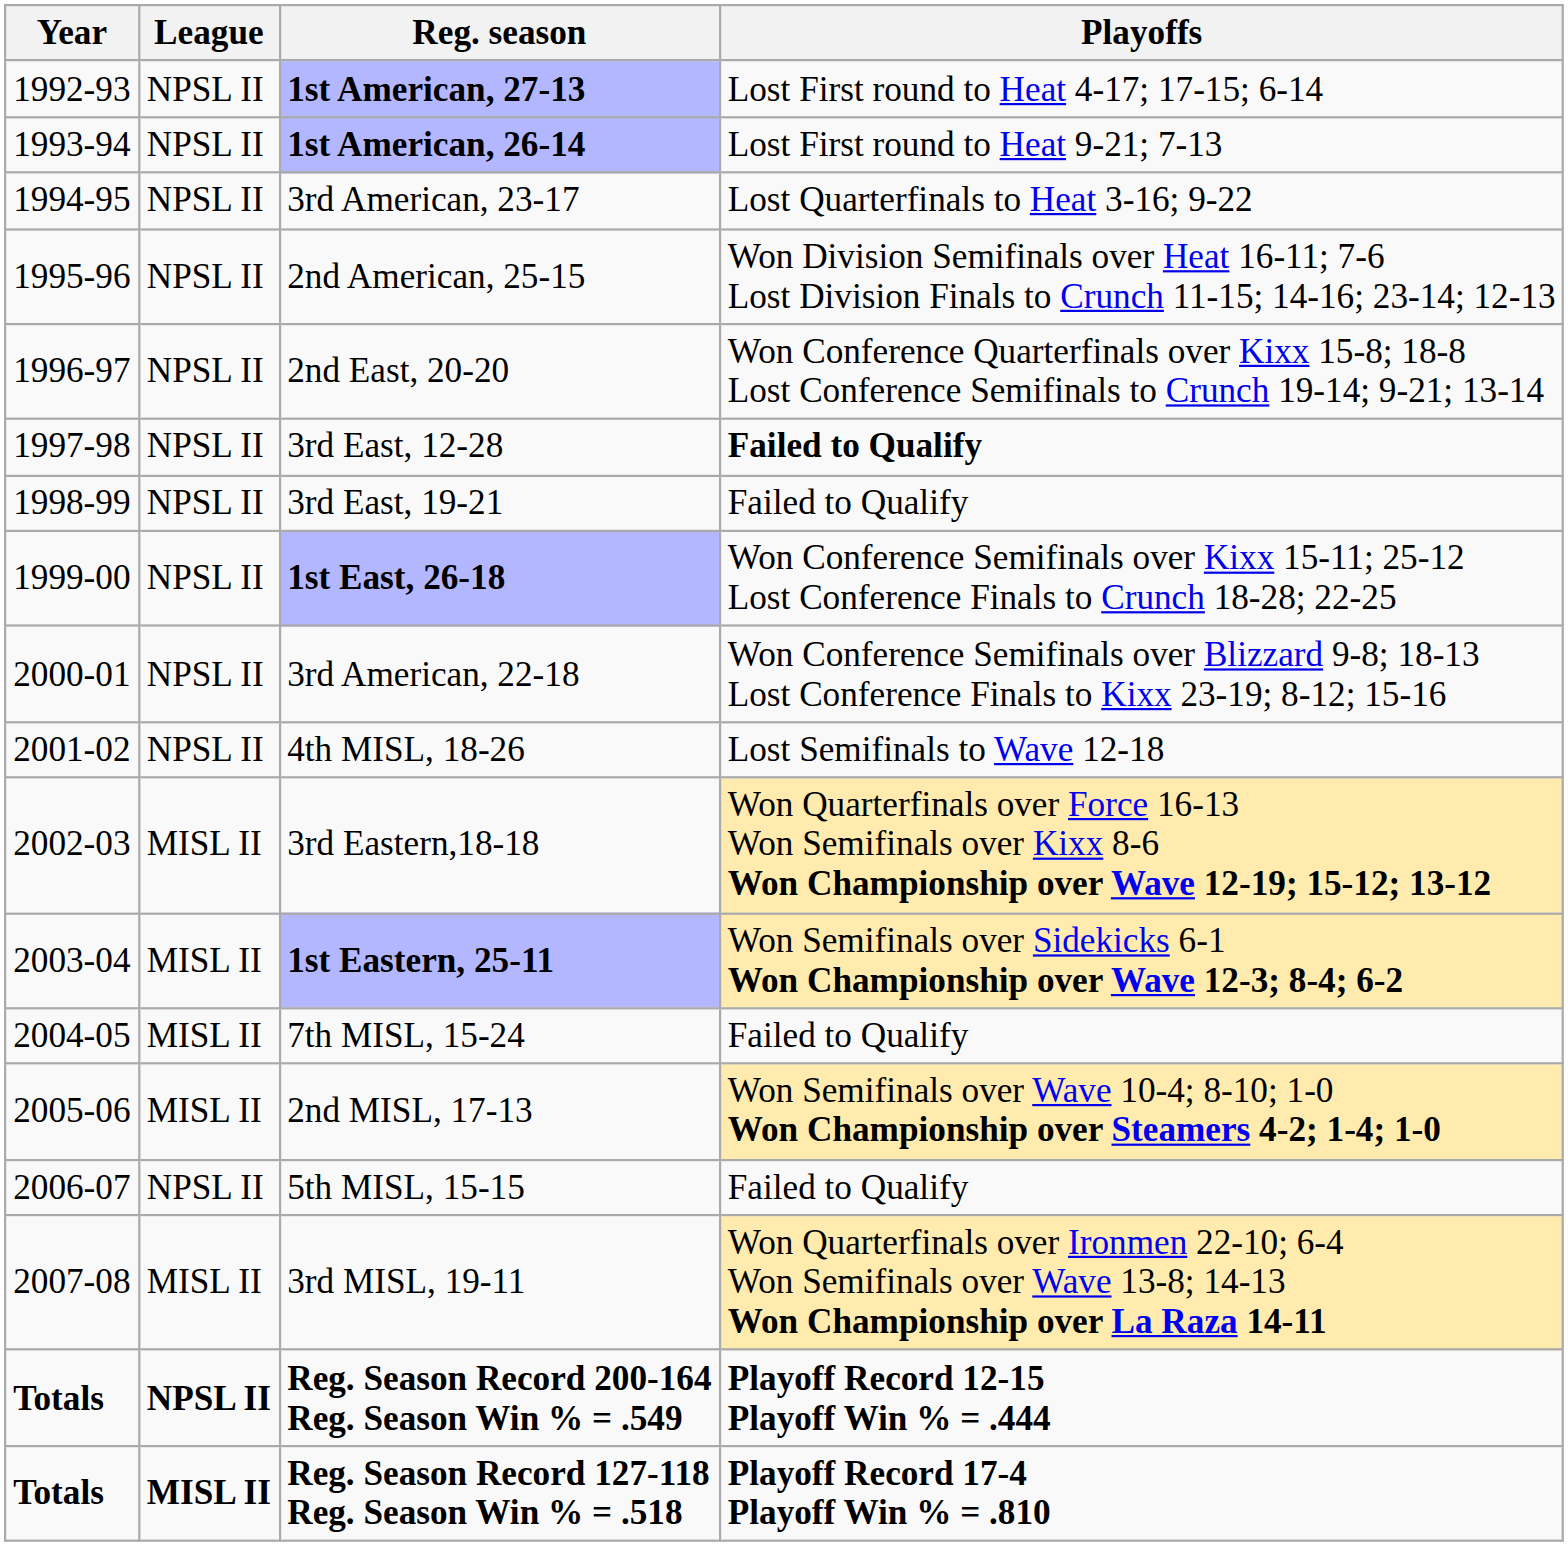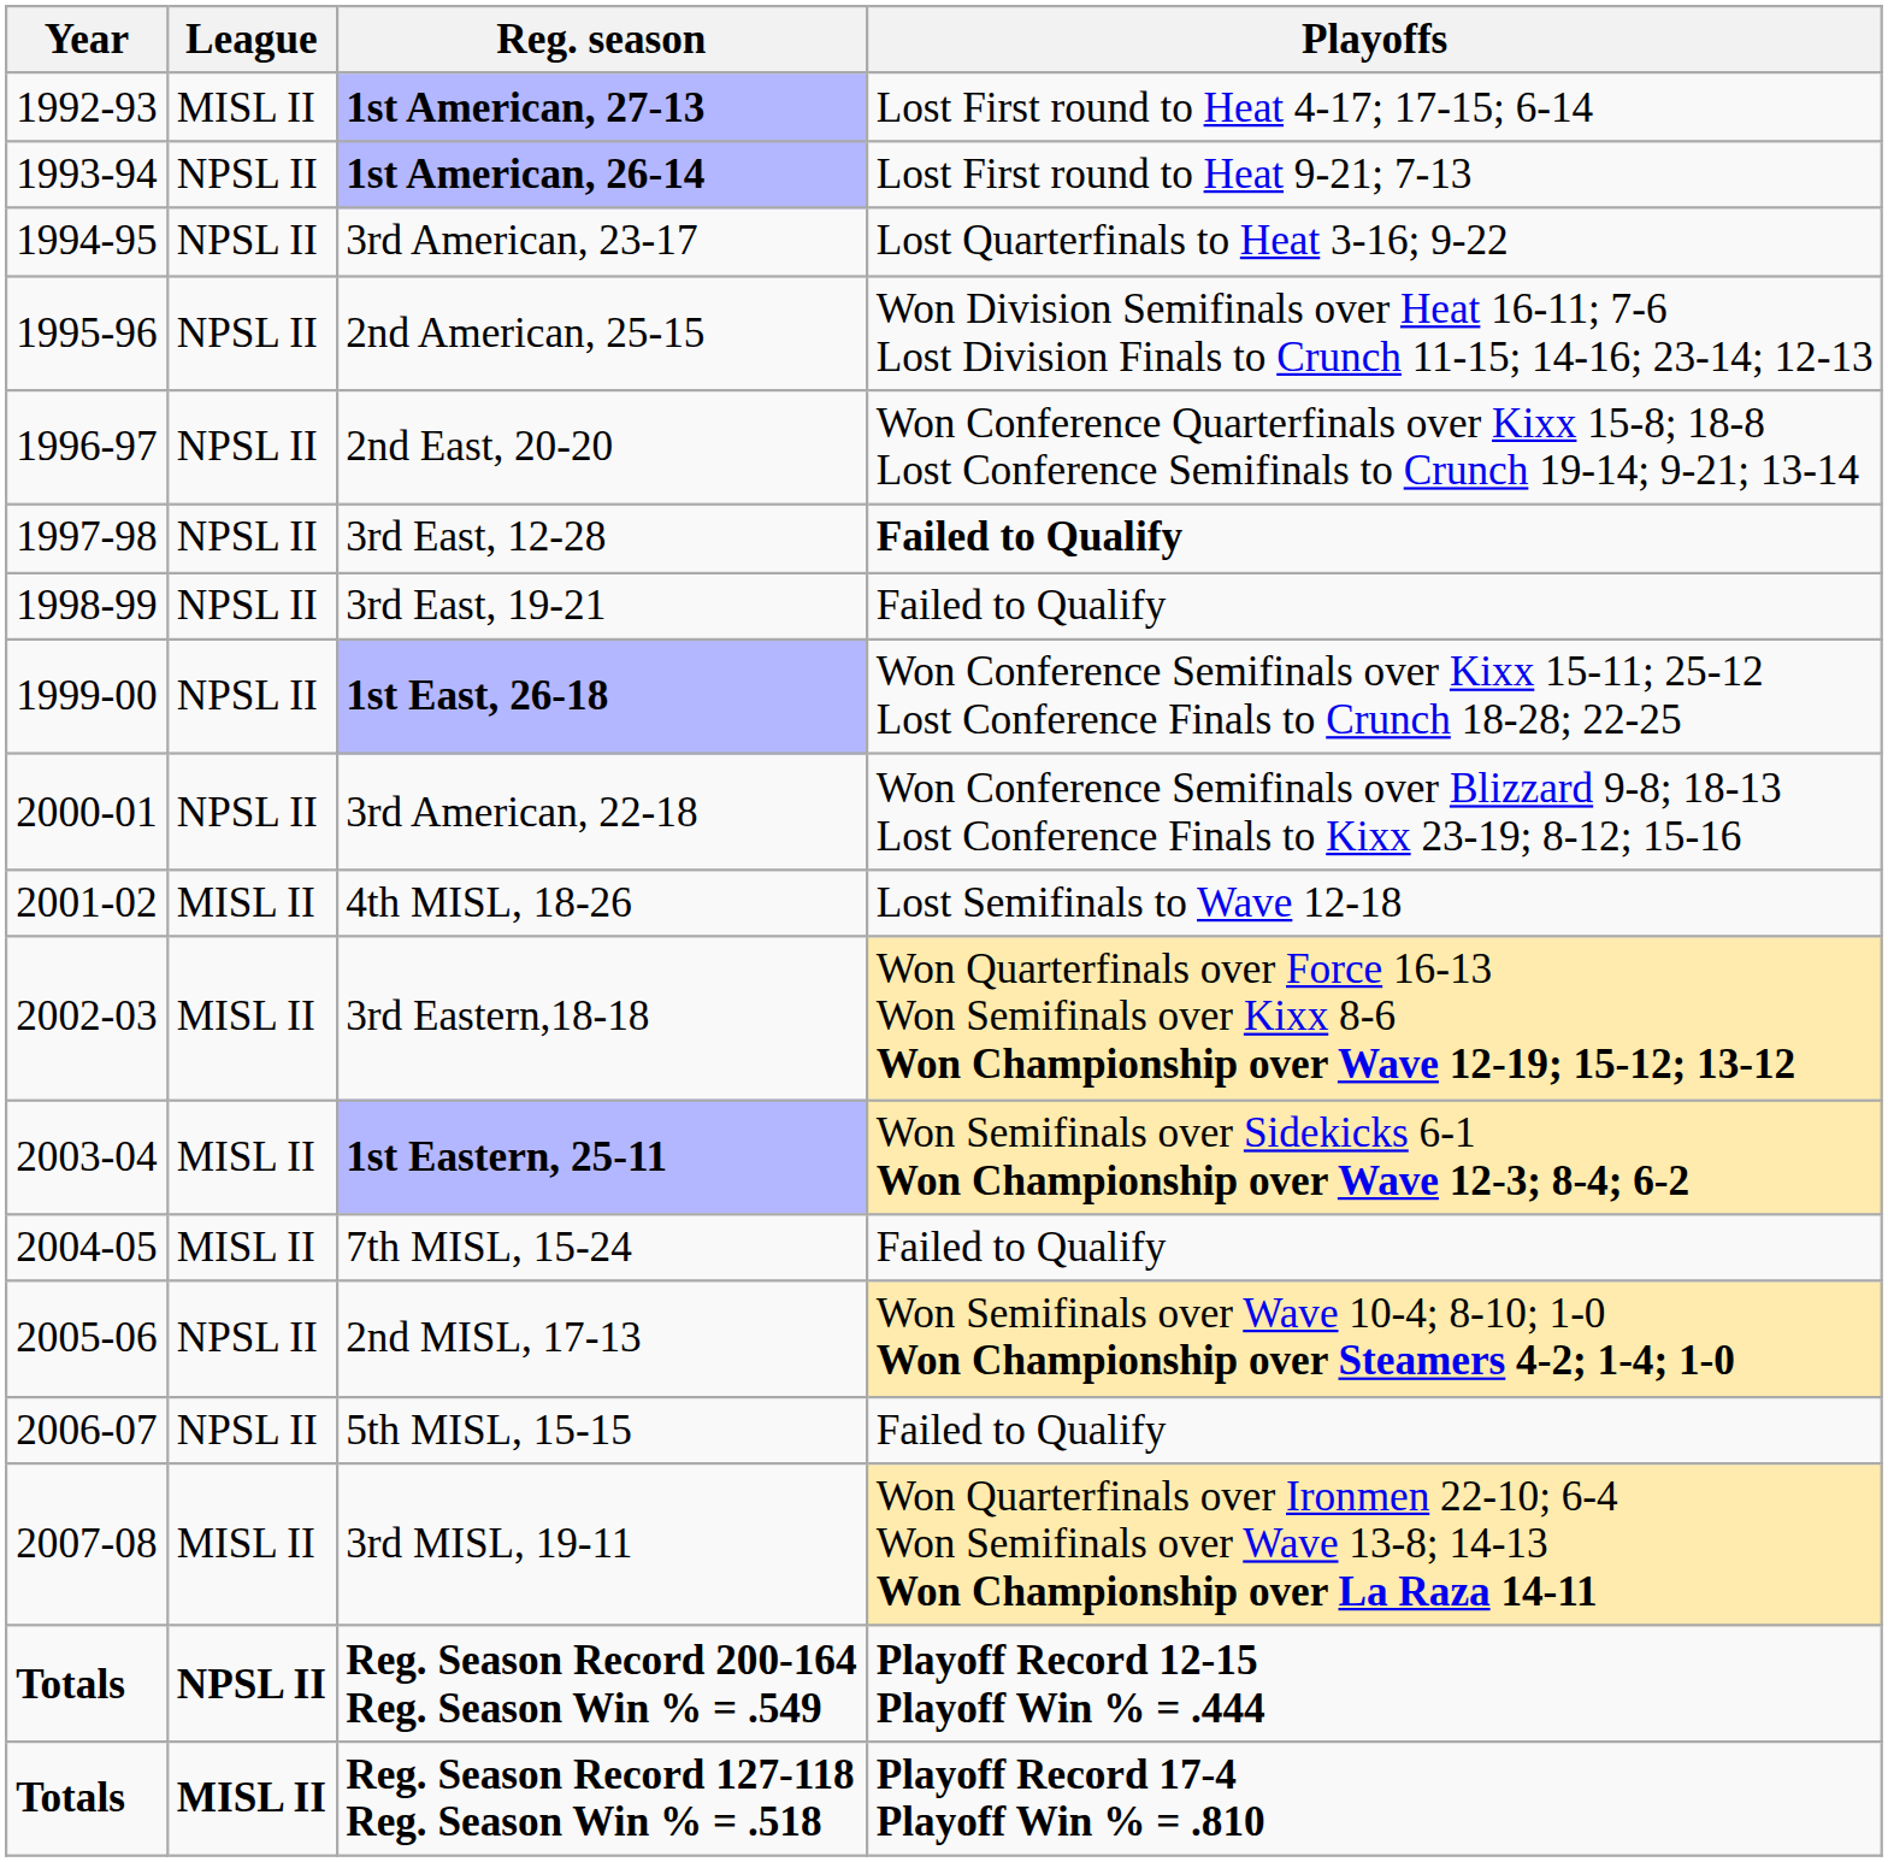1st American, 27-13 | League: NPSL II -> MISL II
4th MISL, 18-26 | League: NPSL II -> MISL II
2nd MISL, 17-13 | League: MISL II -> NPSL II
